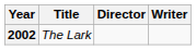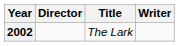columns swapped: Title <-> Director
